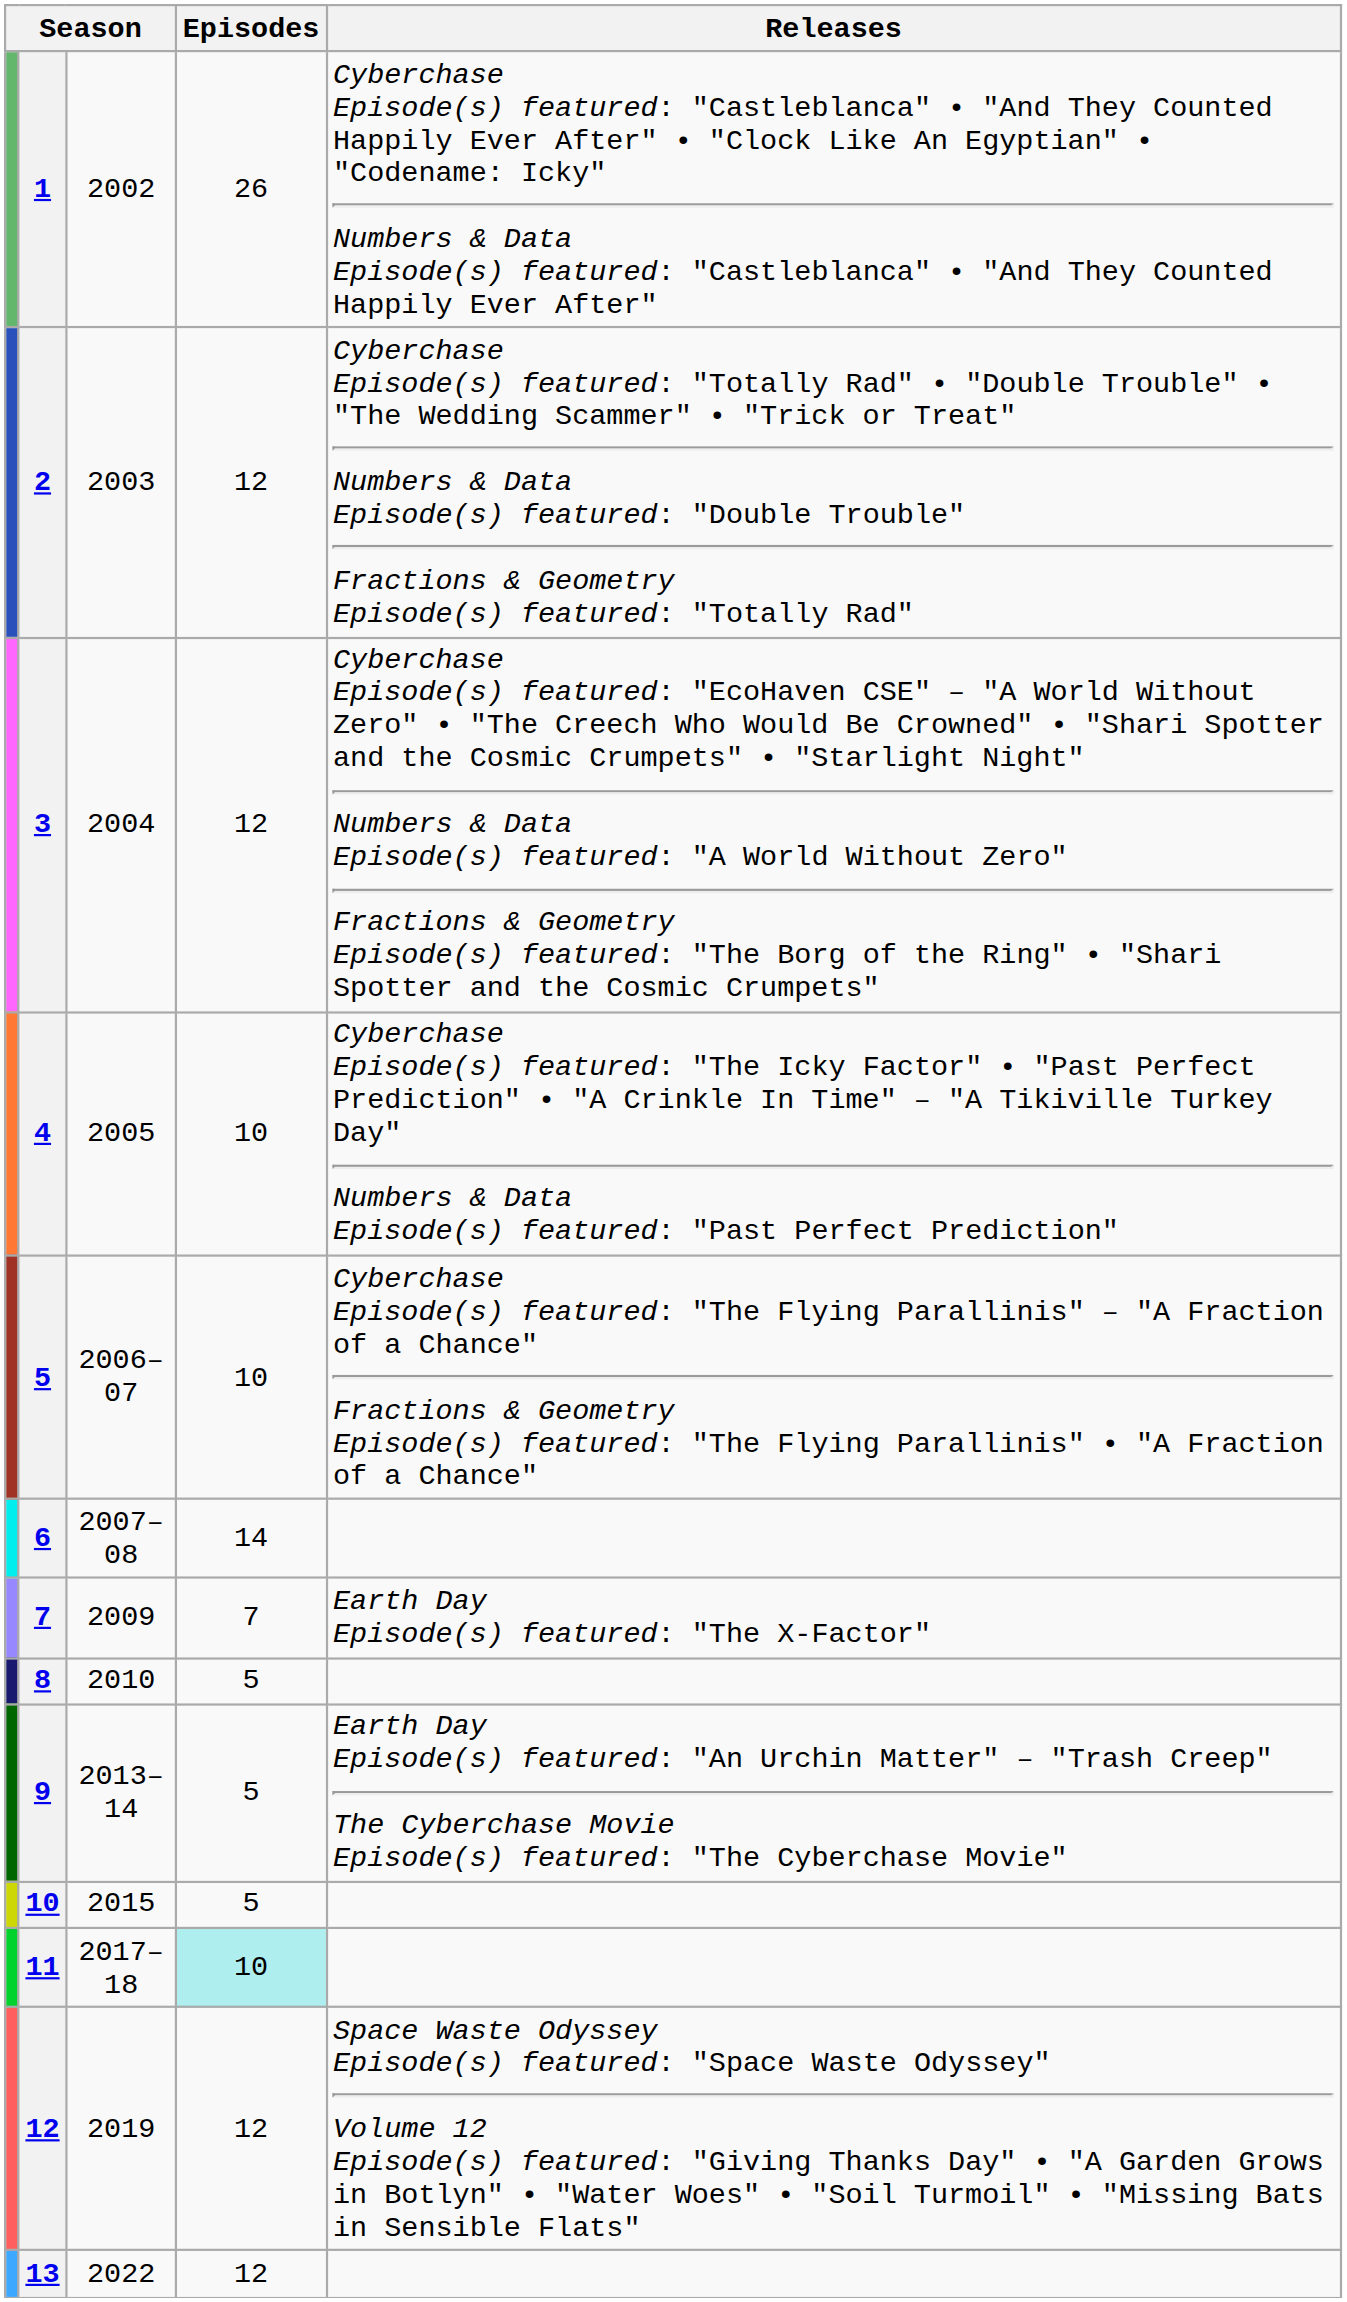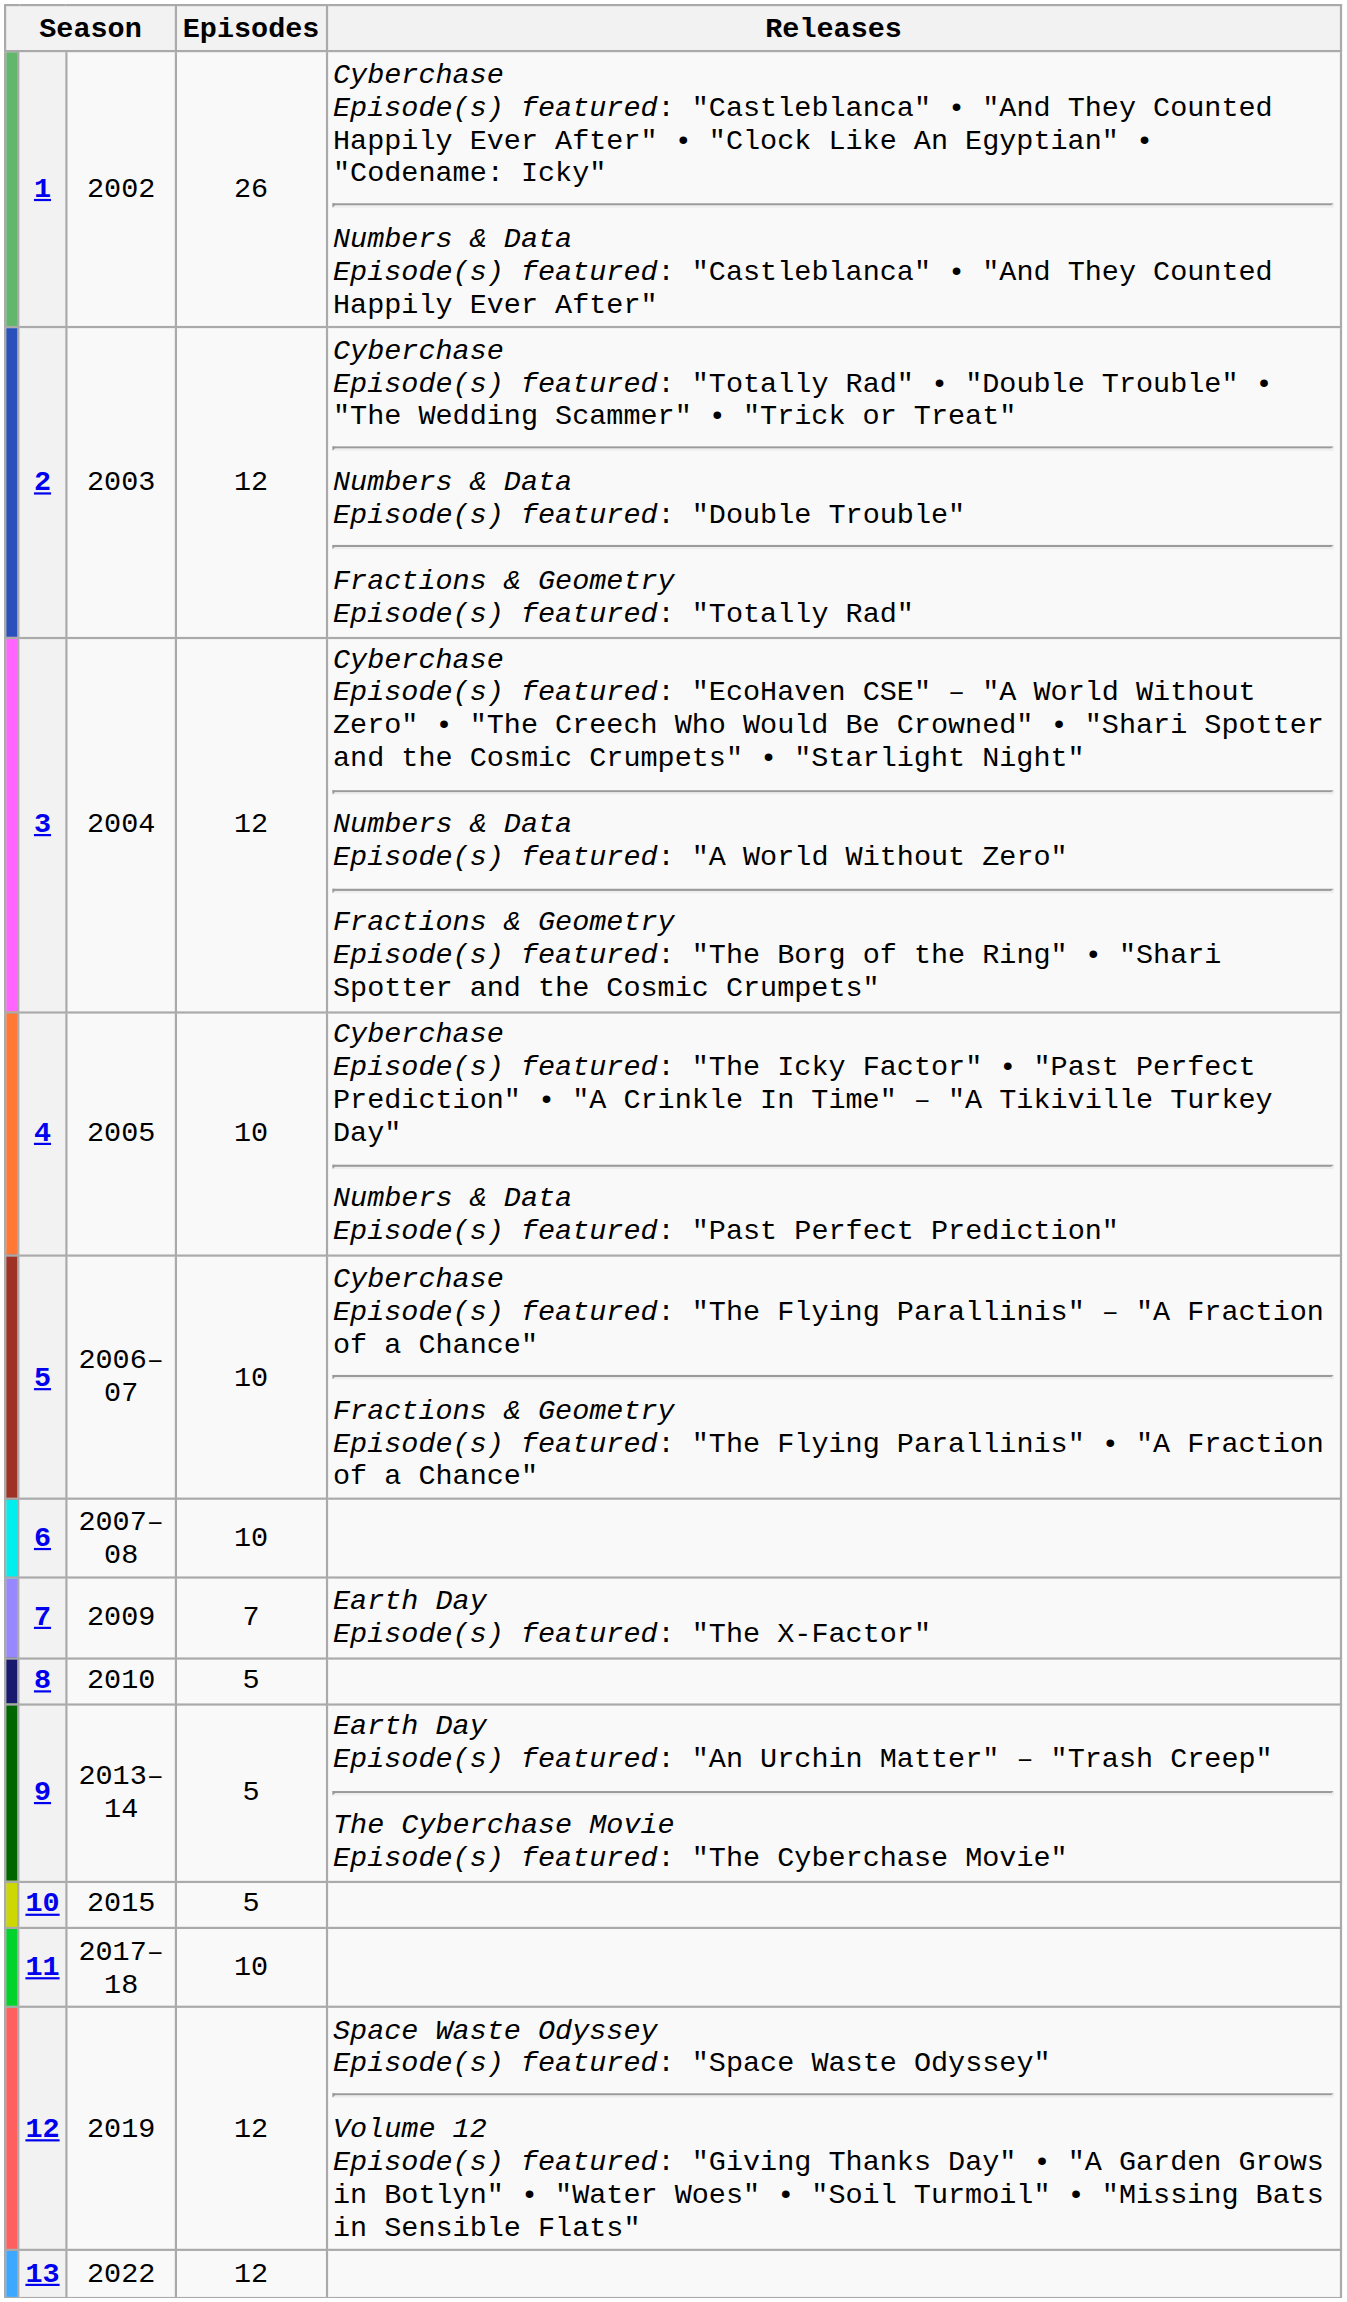6 | Episodes: 14 -> 10
11 | Episodes: paleturquoise background -> no background
